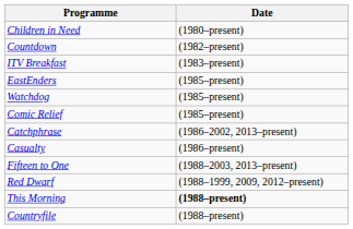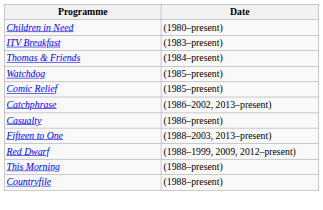- row: Countdown | (1982–present)
+ row: Thomas & Friends | (1984–present)
- row: EastEnders | (1985–present)
This Morning | Date: bold -> normal
